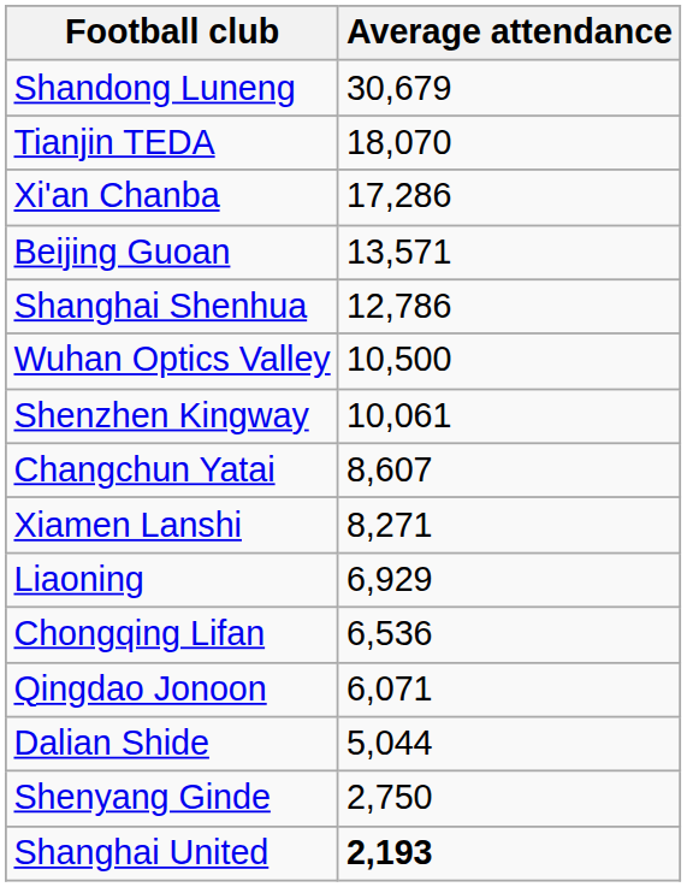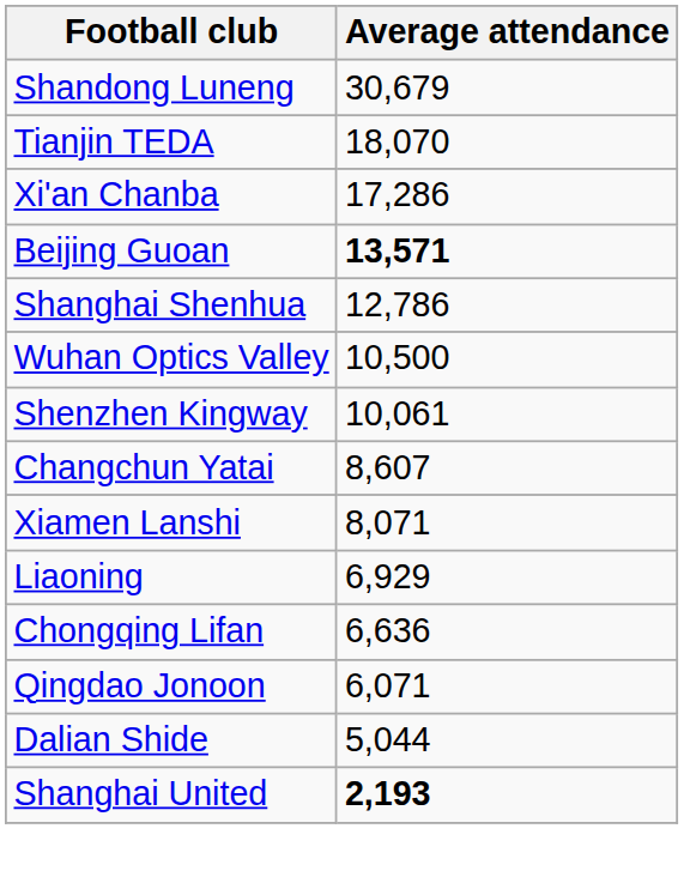Beijing Guoan | Average attendance: normal -> bold
Xiamen Lanshi | Average attendance: 8,271 -> 8,071
Chongqing Lifan | Average attendance: 6,536 -> 6,636
- row: Shenyang Ginde | 2,750
